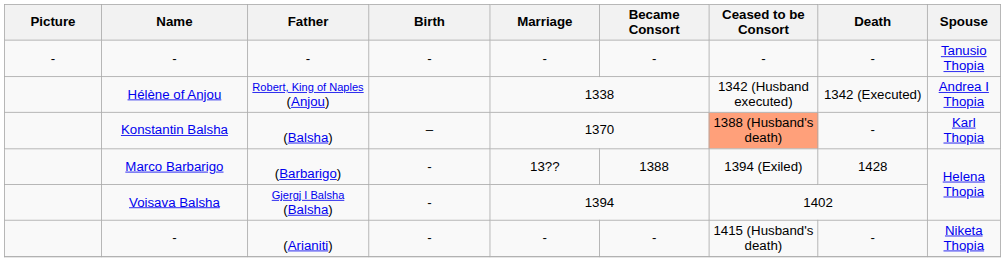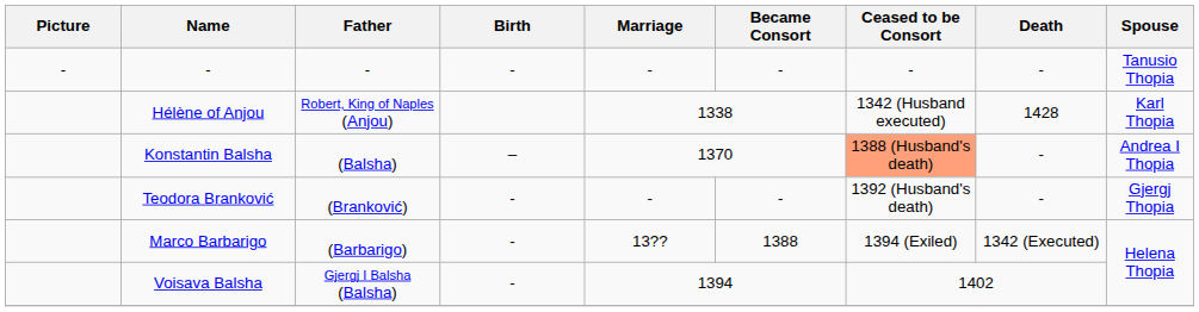Robert, King of Naples (Anjou) | Death: 1342 (Executed) -> 1428
Robert, King of Naples (Anjou) | Spouse: Andrea I Thopia -> Karl Thopia
(Balsha) | Spouse: Karl Thopia -> Andrea I Thopia
+ row: Teodora Branković | (Branković) | - | - | - | 1392 (Husband's death) | - | Gjergj Thopia
(Barbarigo) | Death: 1428 -> 1342 (Executed)
- row: - | (Arianiti) | - | - | - | 1415 (Husband's death) | - | Niketa Thopia
